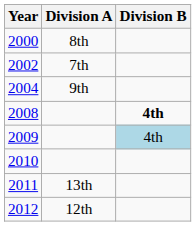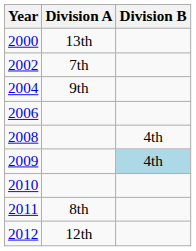2000 | Division A: 8th -> 13th
+ row: 2006
2008 | Division B: bold -> normal
2011 | Division A: 13th -> 8th
